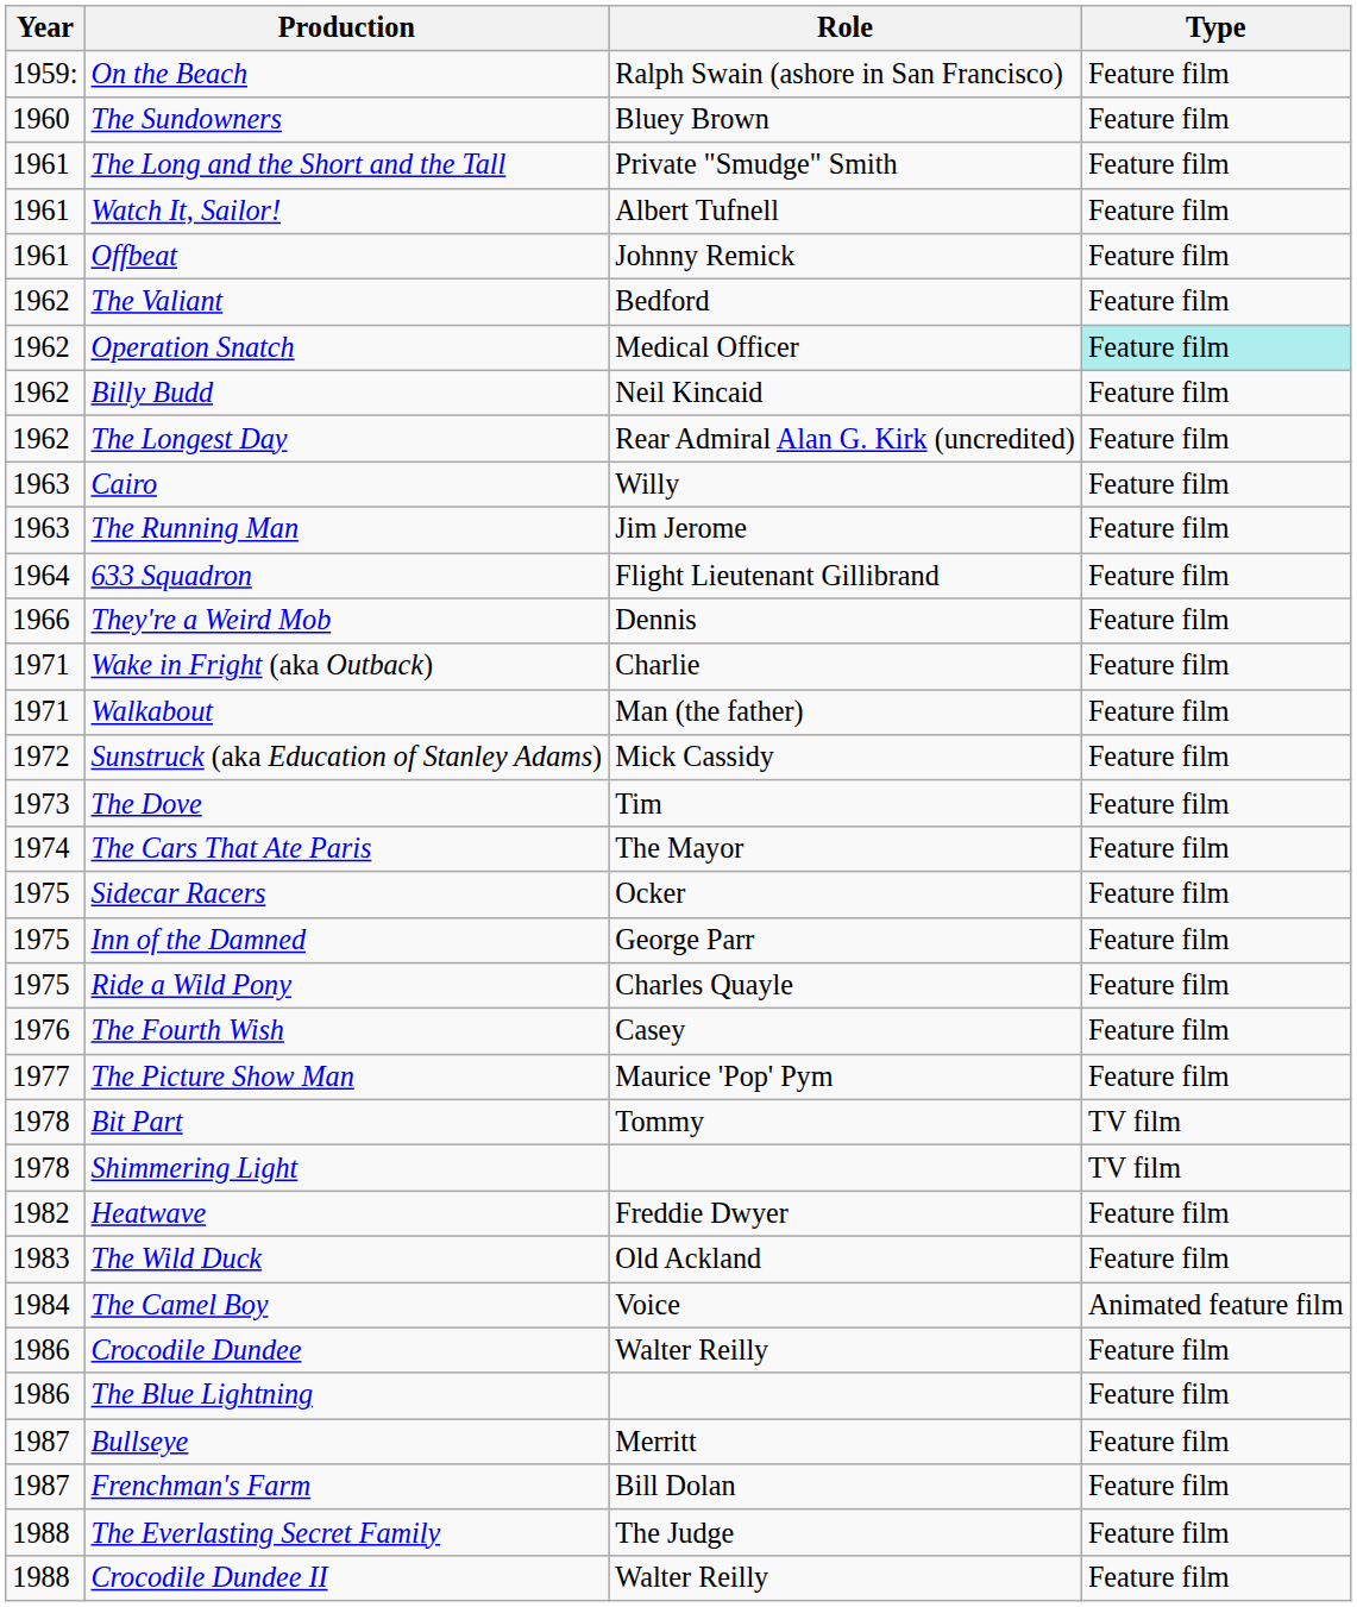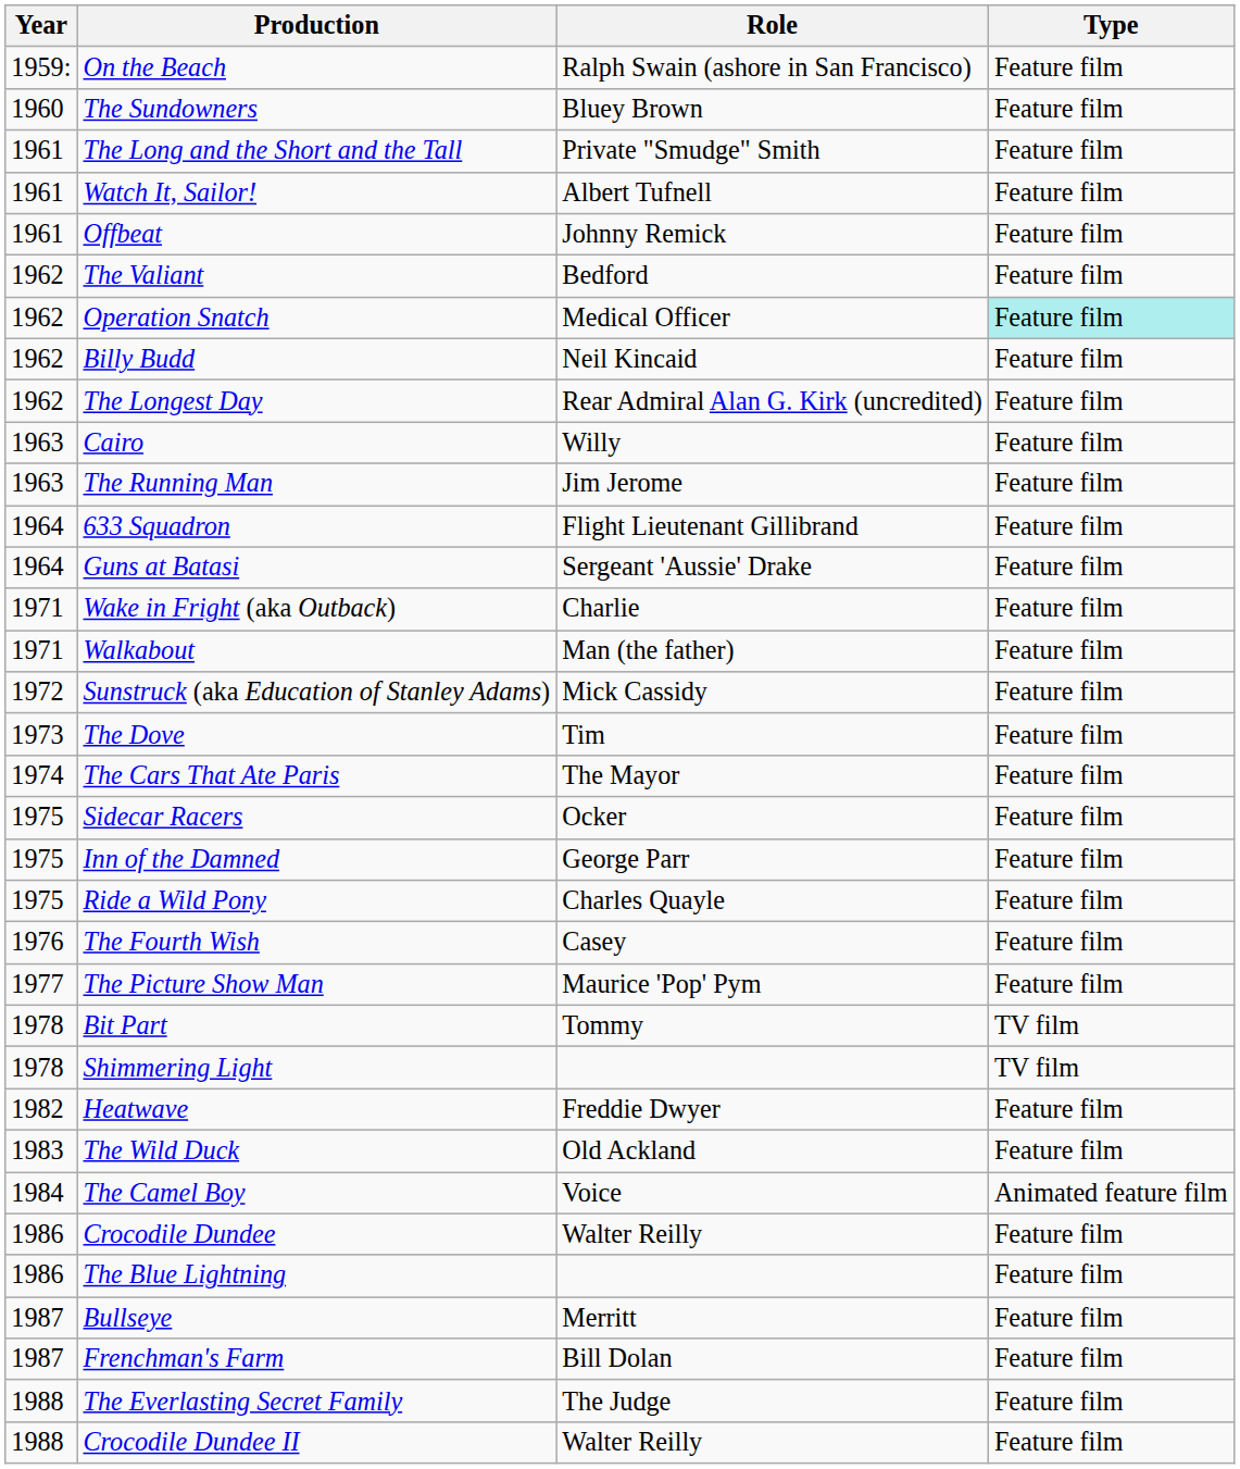+ row: 1964 | Guns at Batasi | Sergeant 'Aussie' Drake | Feature film
- row: 1966 | They're a Weird Mob | Dennis | Feature film
